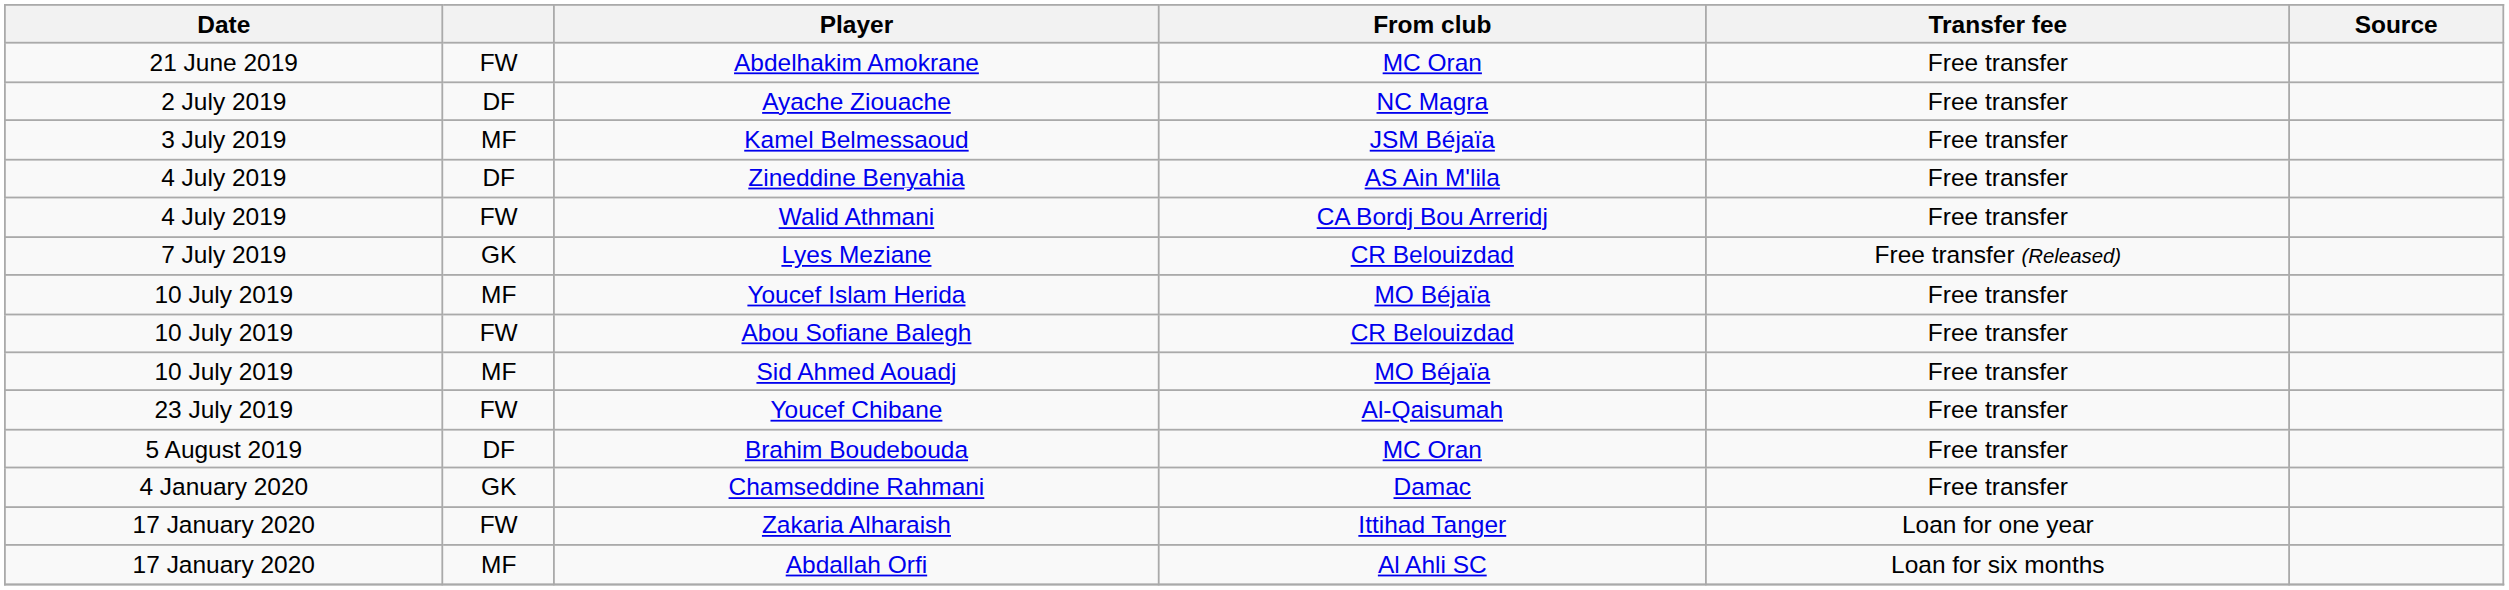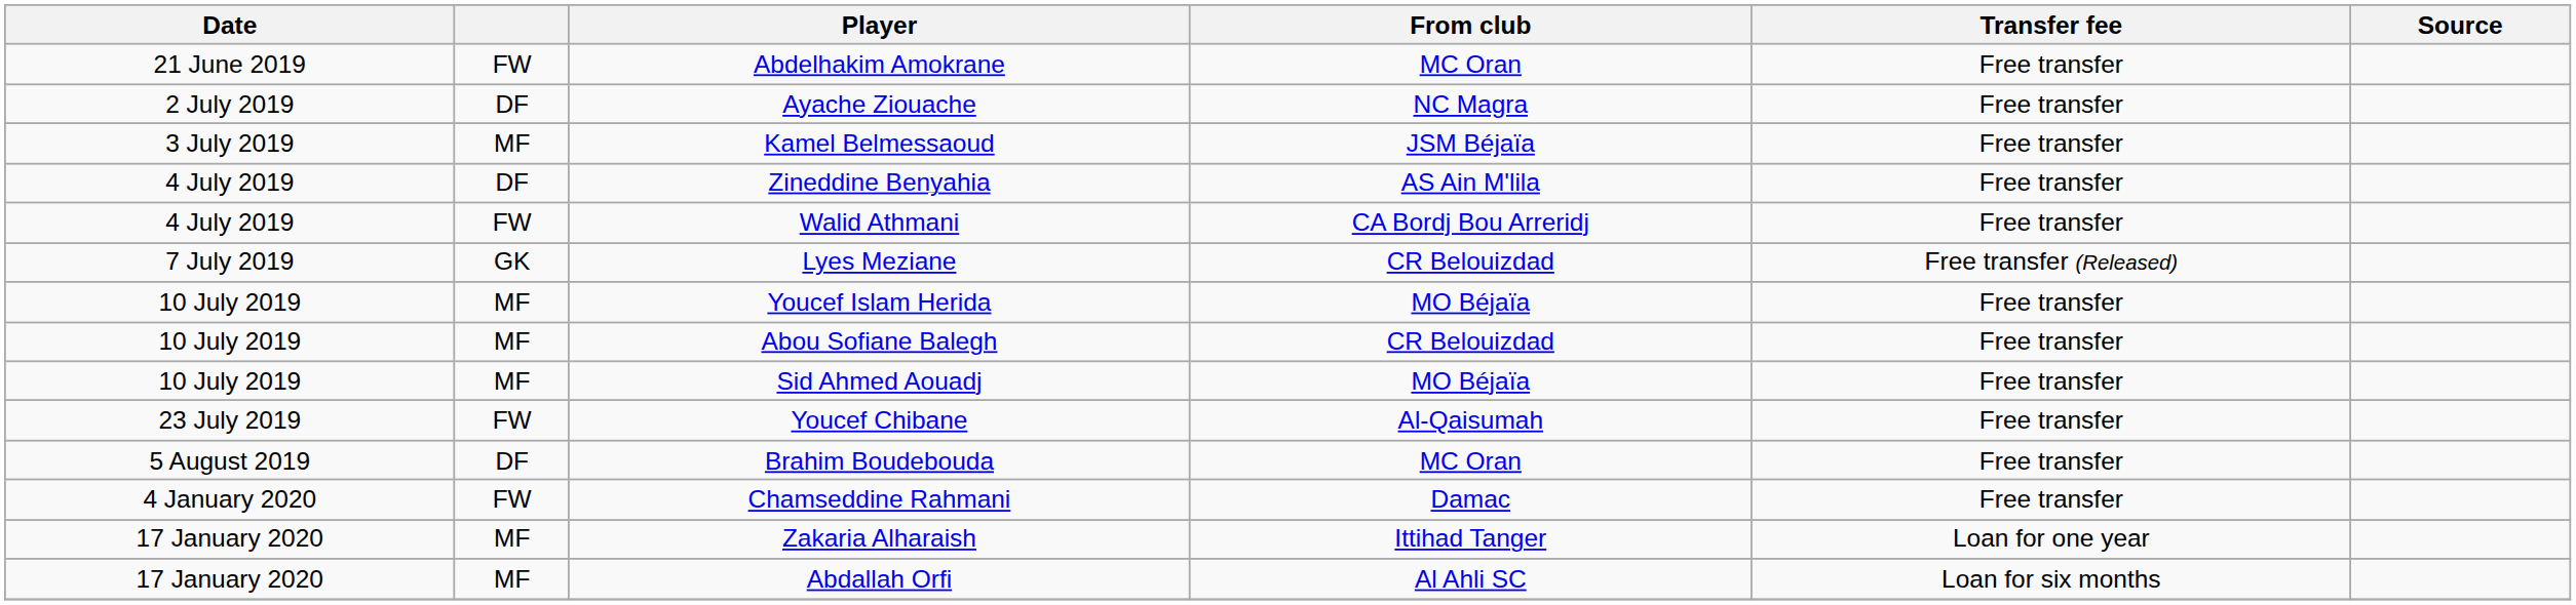Abou Sofiane Balegh | column 2: FW -> MF
Chamseddine Rahmani | column 2: GK -> FW
Zakaria Alharaish | column 2: FW -> MF
